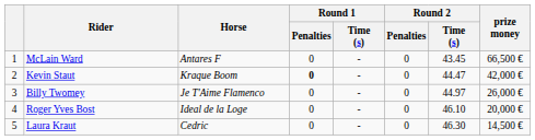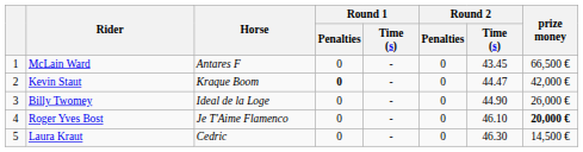Billy Twomey | Horse: Je T'Aime Flamenco -> Ideal de la Loge
Billy Twomey | Round 2 / Time (s): 44.97 -> 44.90
Roger Yves Bost | Horse: Ideal de la Loge -> Je T'Aime Flamenco
Roger Yves Bost | prize money: normal -> bold
